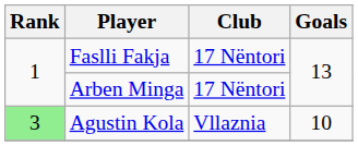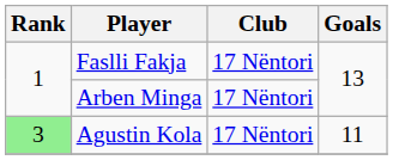Agustin Kola | Club: Vllaznia -> 17 Nëntori
Agustin Kola | Goals: 10 -> 11
